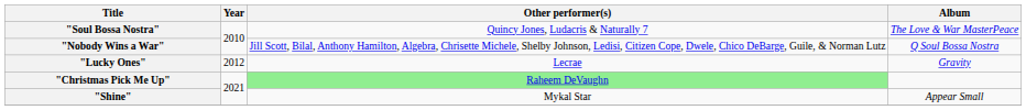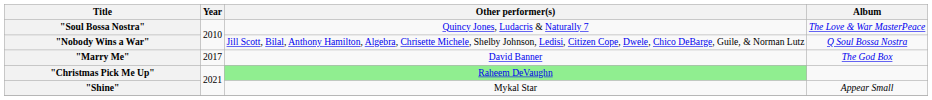- row: "Lucky Ones" | 2012 | Lecrae | Gravity
+ row: "Marry Me" | 2017 | David Banner | The God Box
